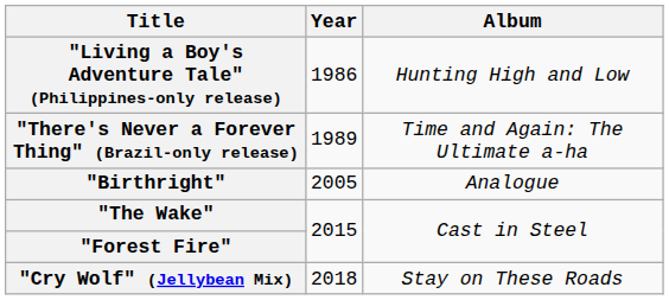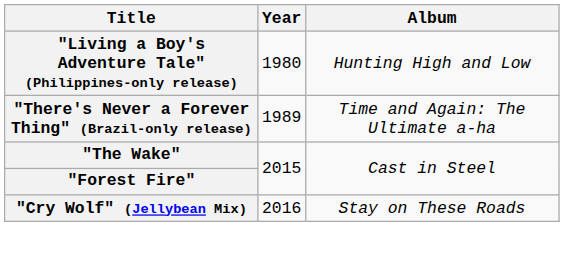"Living a Boy's Adventure Tale" (Philippines-only release) | Year: 1986 -> 1980
- row: "Birthright" | 2005 | Analogue
"Cry Wolf" (Jellybean Mix) | Year: 2018 -> 2016
